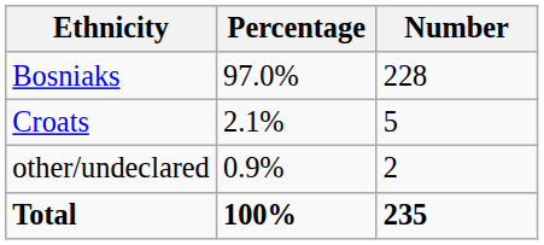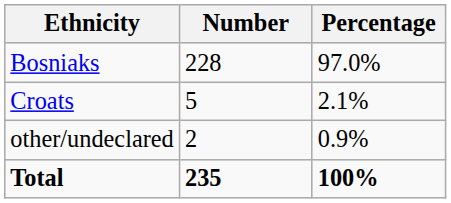columns swapped: Number <-> Percentage
